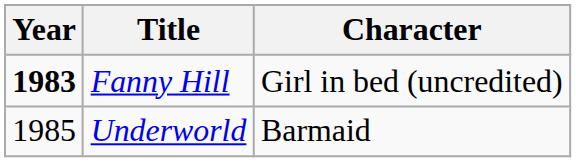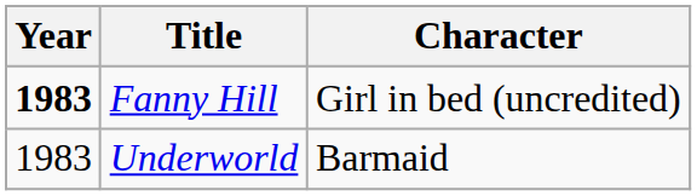Underworld | Year: 1985 -> 1983
